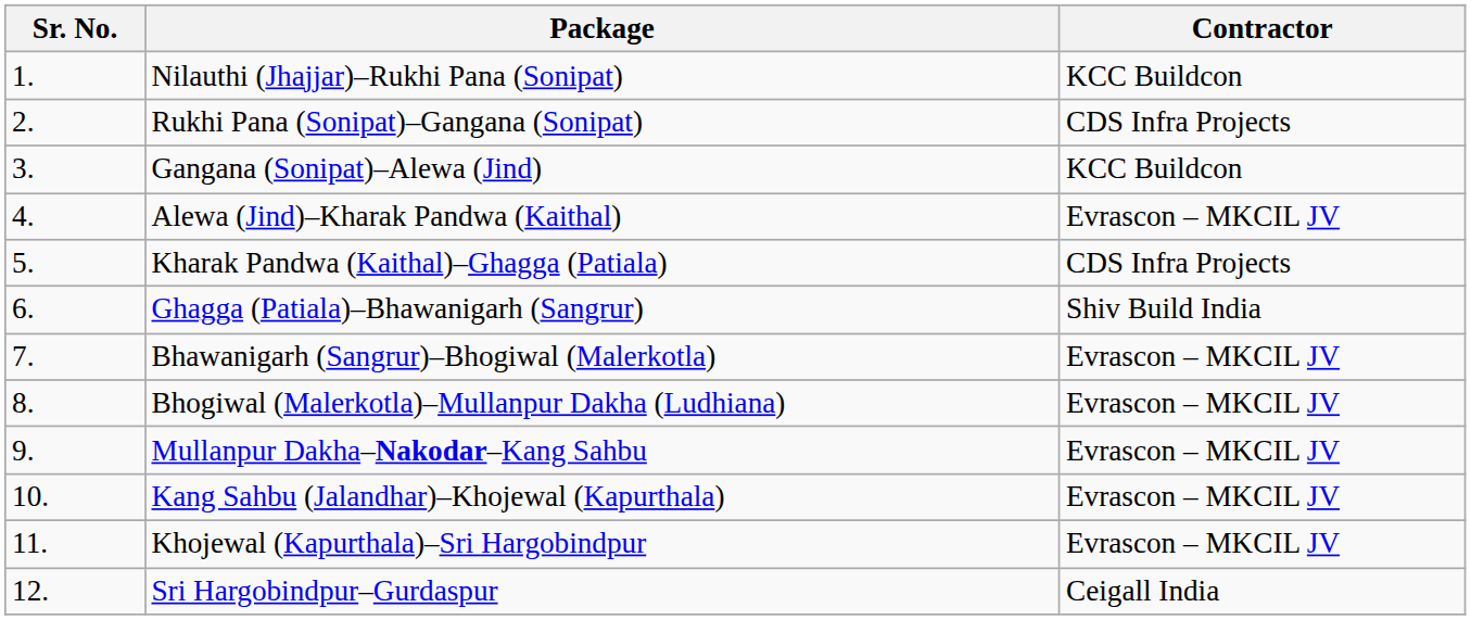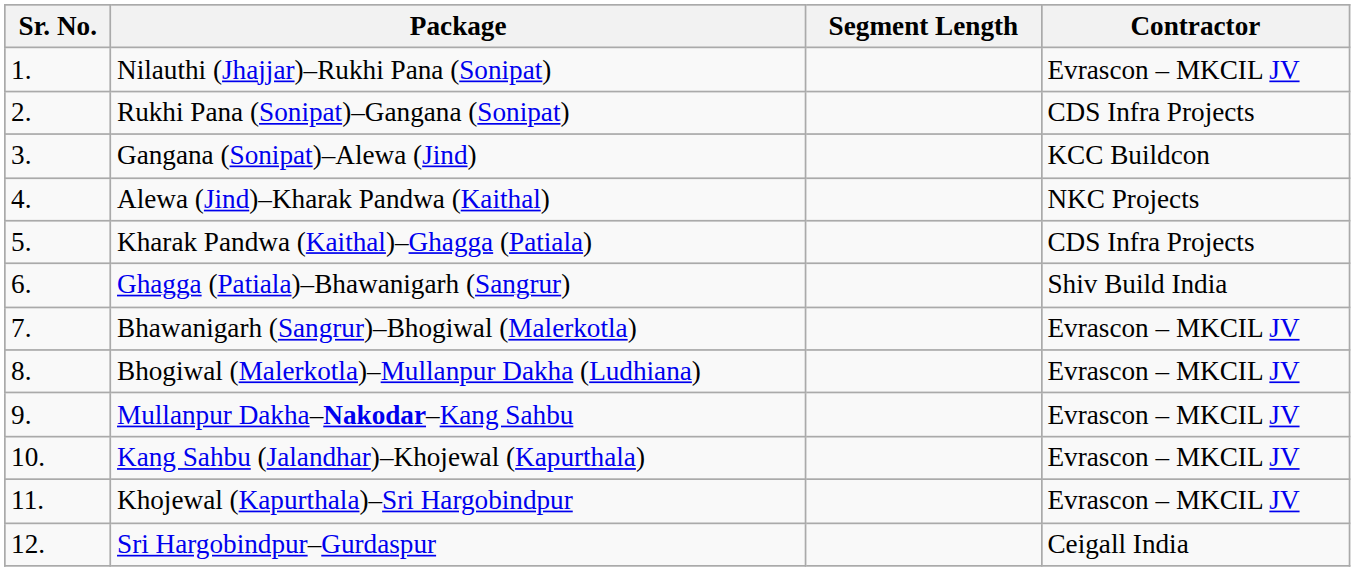+ column: Segment Length
Nilauthi (Jhajjar)–Rukhi Pana (Sonipat) | Contractor: KCC Buildcon -> Evrascon – MKCIL JV
Alewa (Jind)–Kharak Pandwa (Kaithal) | Contractor: Evrascon – MKCIL JV -> NKC Projects
